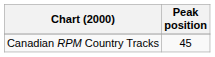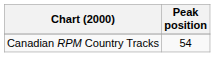Canadian RPM Country Tracks | Peak position: 45 -> 54
